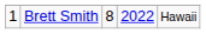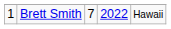Brett Smith | column 3: 8 -> 7
